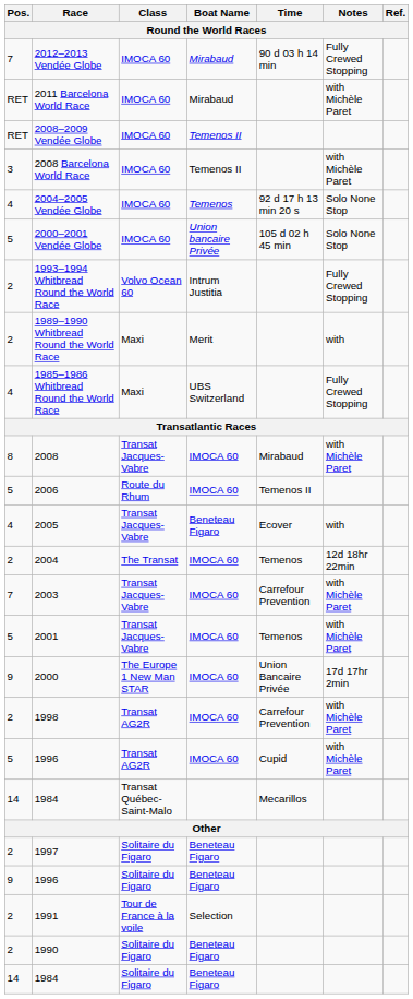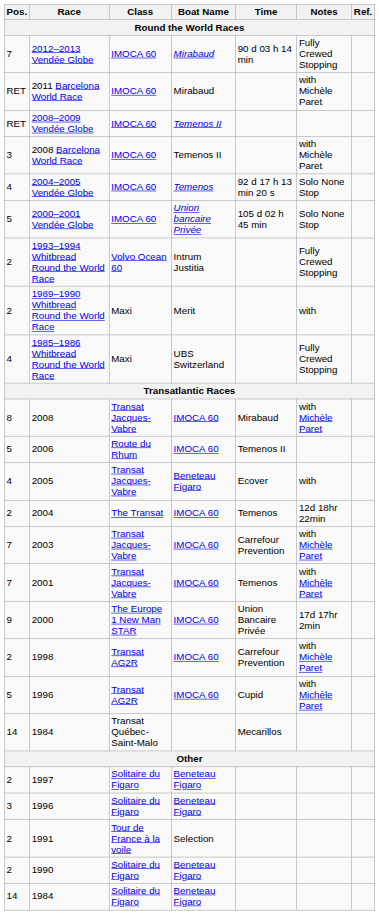2001 | Pos.: 5 -> 7
1996 / Solitaire du Figaro | Pos.: 9 -> 3
